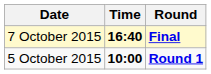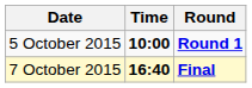rows swapped: 5 October 2015 <-> 7 October 2015
